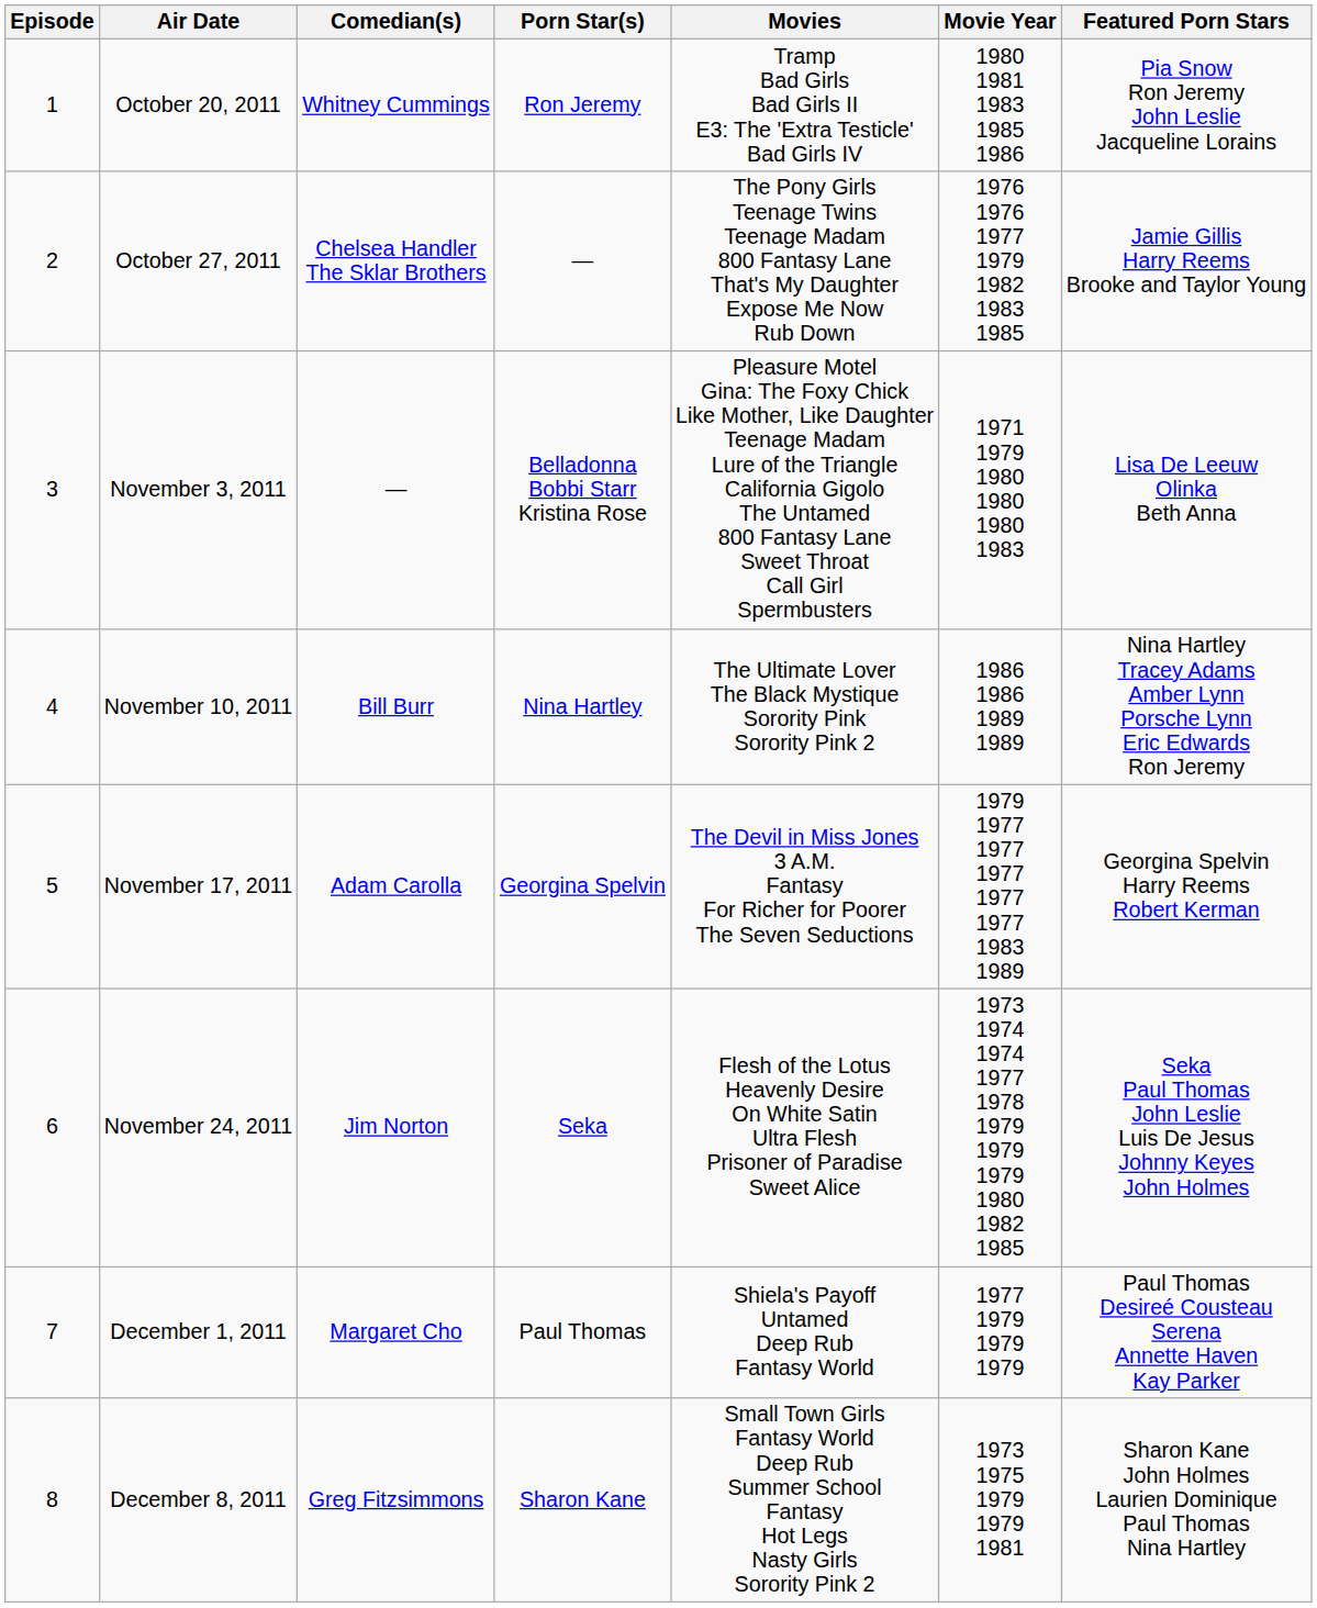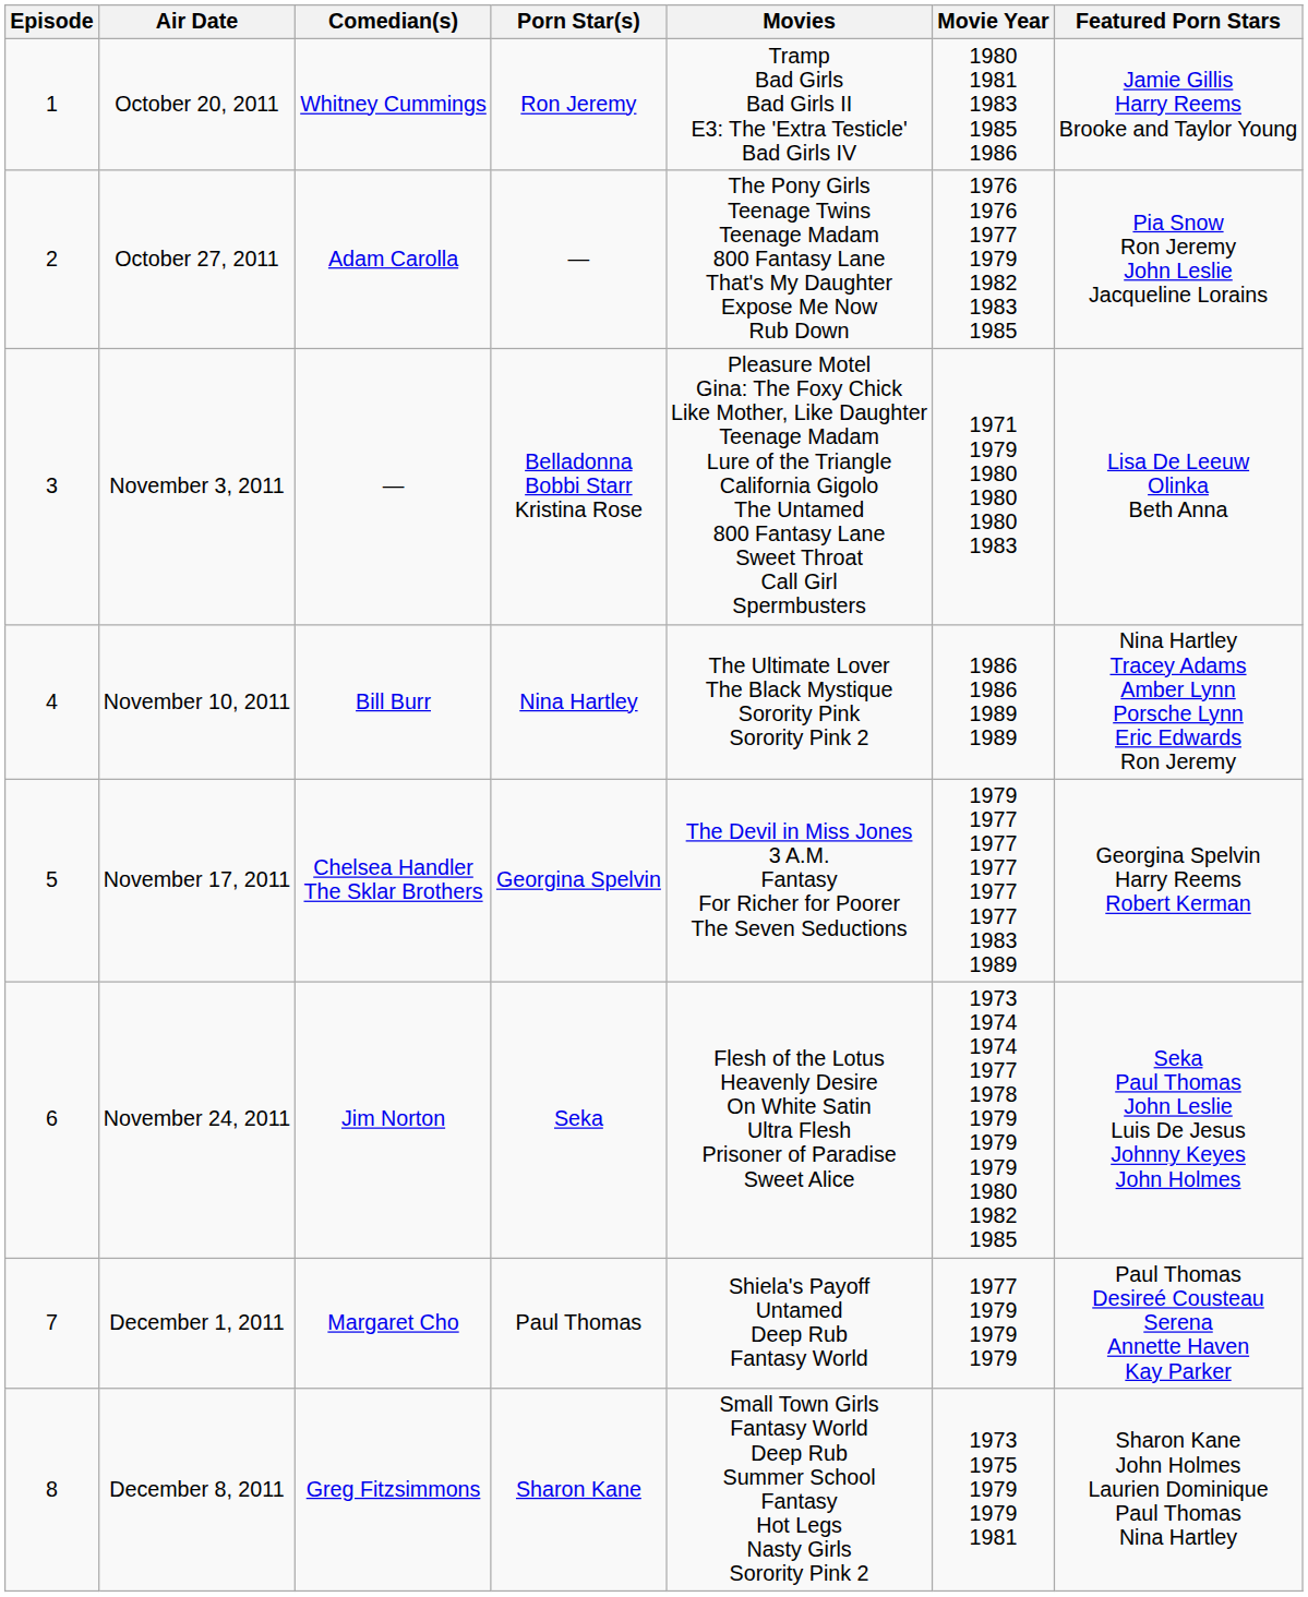October 20, 2011 | Featured Porn Stars: Pia Snow Ron Jeremy John Leslie Jacqueline Lorains -> Jamie Gillis Harry Reems Brooke and Taylor Young
October 27, 2011 | Comedian(s): Chelsea Handler The Sklar Brothers -> Adam Carolla
October 27, 2011 | Featured Porn Stars: Jamie Gillis Harry Reems Brooke and Taylor Young -> Pia Snow Ron Jeremy John Leslie Jacqueline Lorains
November 17, 2011 | Comedian(s): Adam Carolla -> Chelsea Handler The Sklar Brothers
